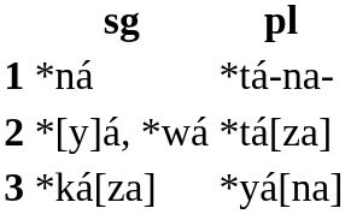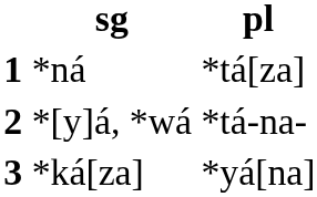1 | pl: *tá-na- -> *tá[za]
2 | pl: *tá[za] -> *tá-na-
